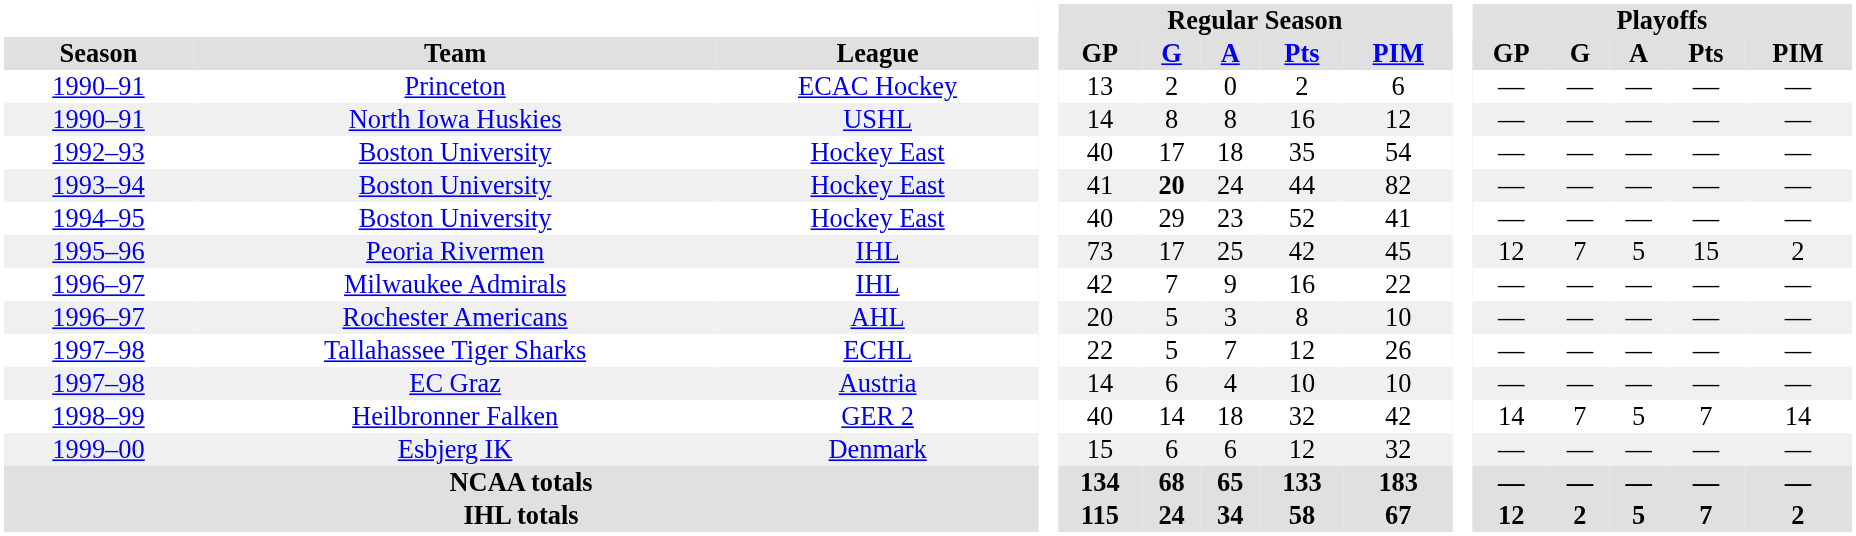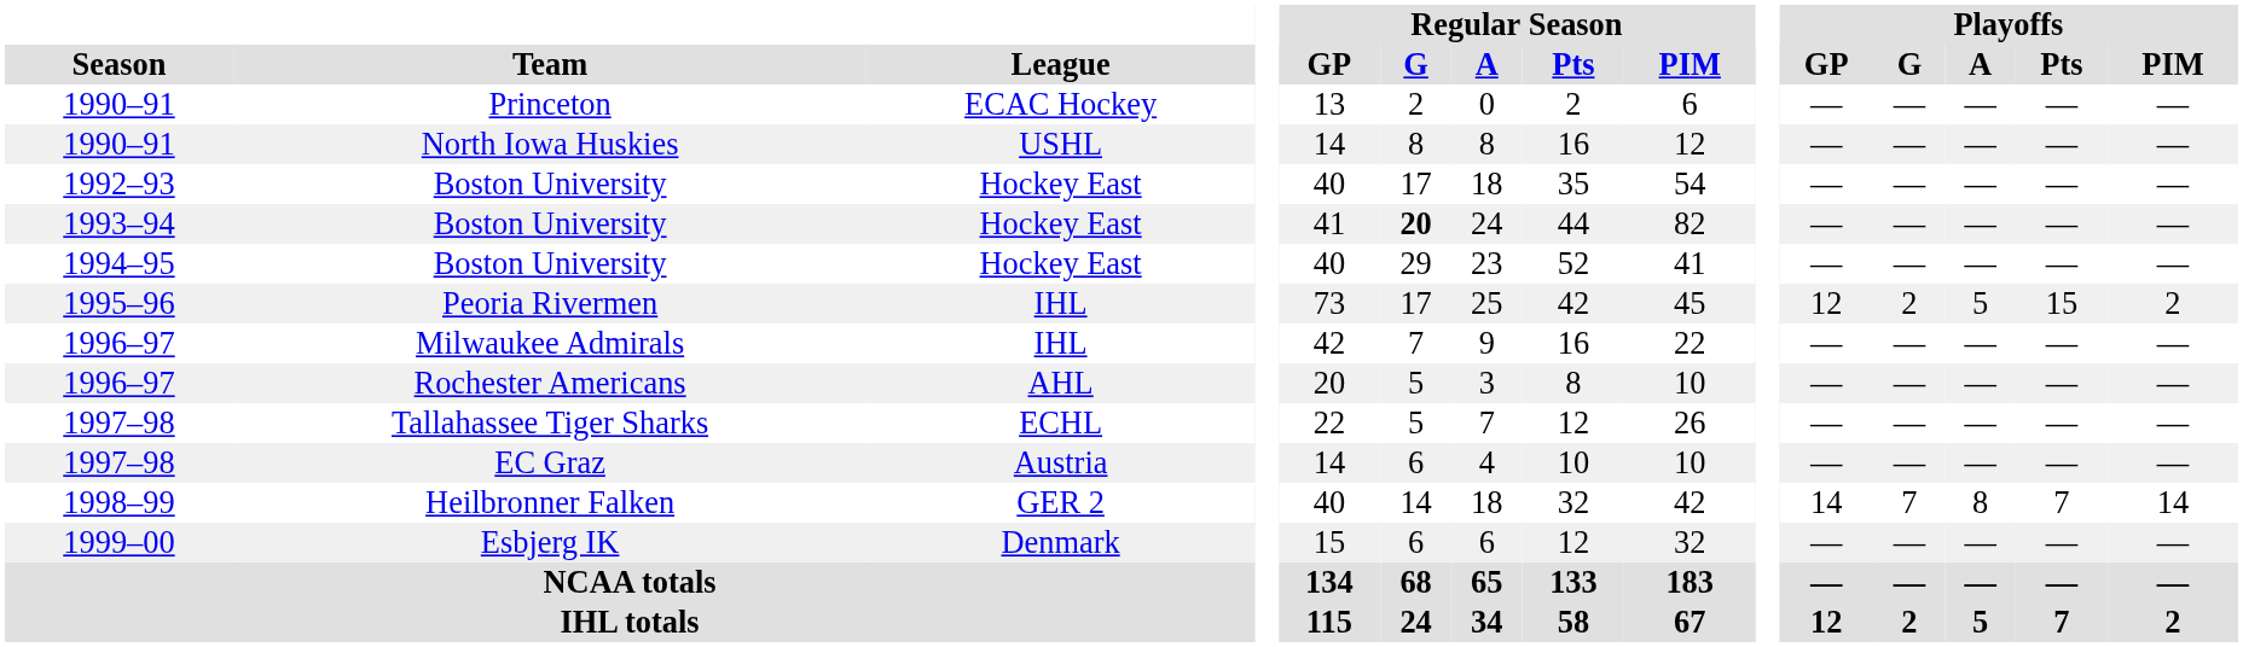Peoria Rivermen | Playoffs / G: 7 -> 2
Heilbronner Falken | Playoffs / A: 5 -> 8
